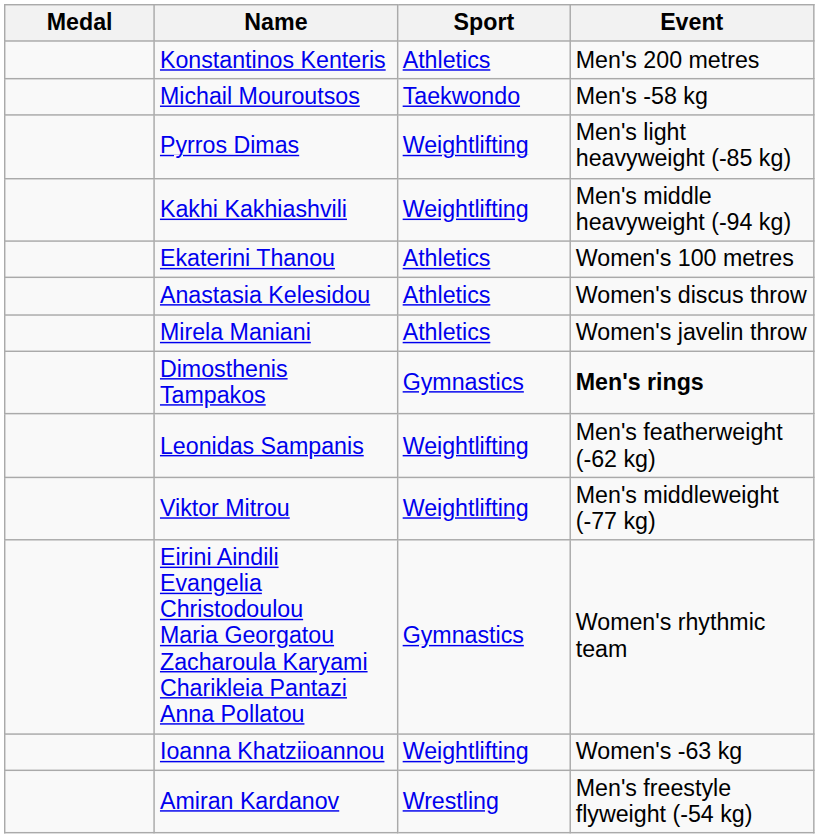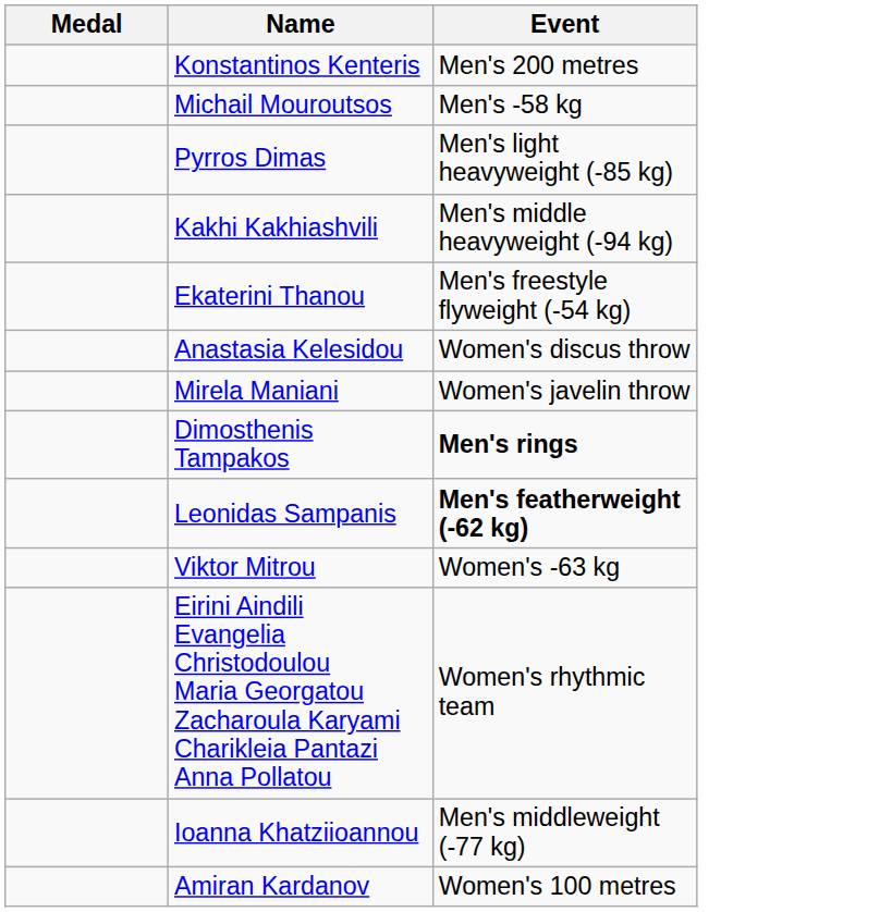- column: Sport | Athletics | Taekwondo | Weightlifting | Weightlifting | Athletics | Athletics | Athletics | Gymnastics | Weightlifting | Weightlifting | Gymnastics | Weightlifting | Wrestling
Ekaterini Thanou | Event: Women's 100 metres -> Men's freestyle flyweight (-54 kg)
Leonidas Sampanis | Event: normal -> bold
Viktor Mitrou | Event: Men's middleweight (-77 kg) -> Women's -63 kg
Ioanna Khatziioannou | Event: Women's -63 kg -> Men's middleweight (-77 kg)
Amiran Kardanov | Event: Men's freestyle flyweight (-54 kg) -> Women's 100 metres
